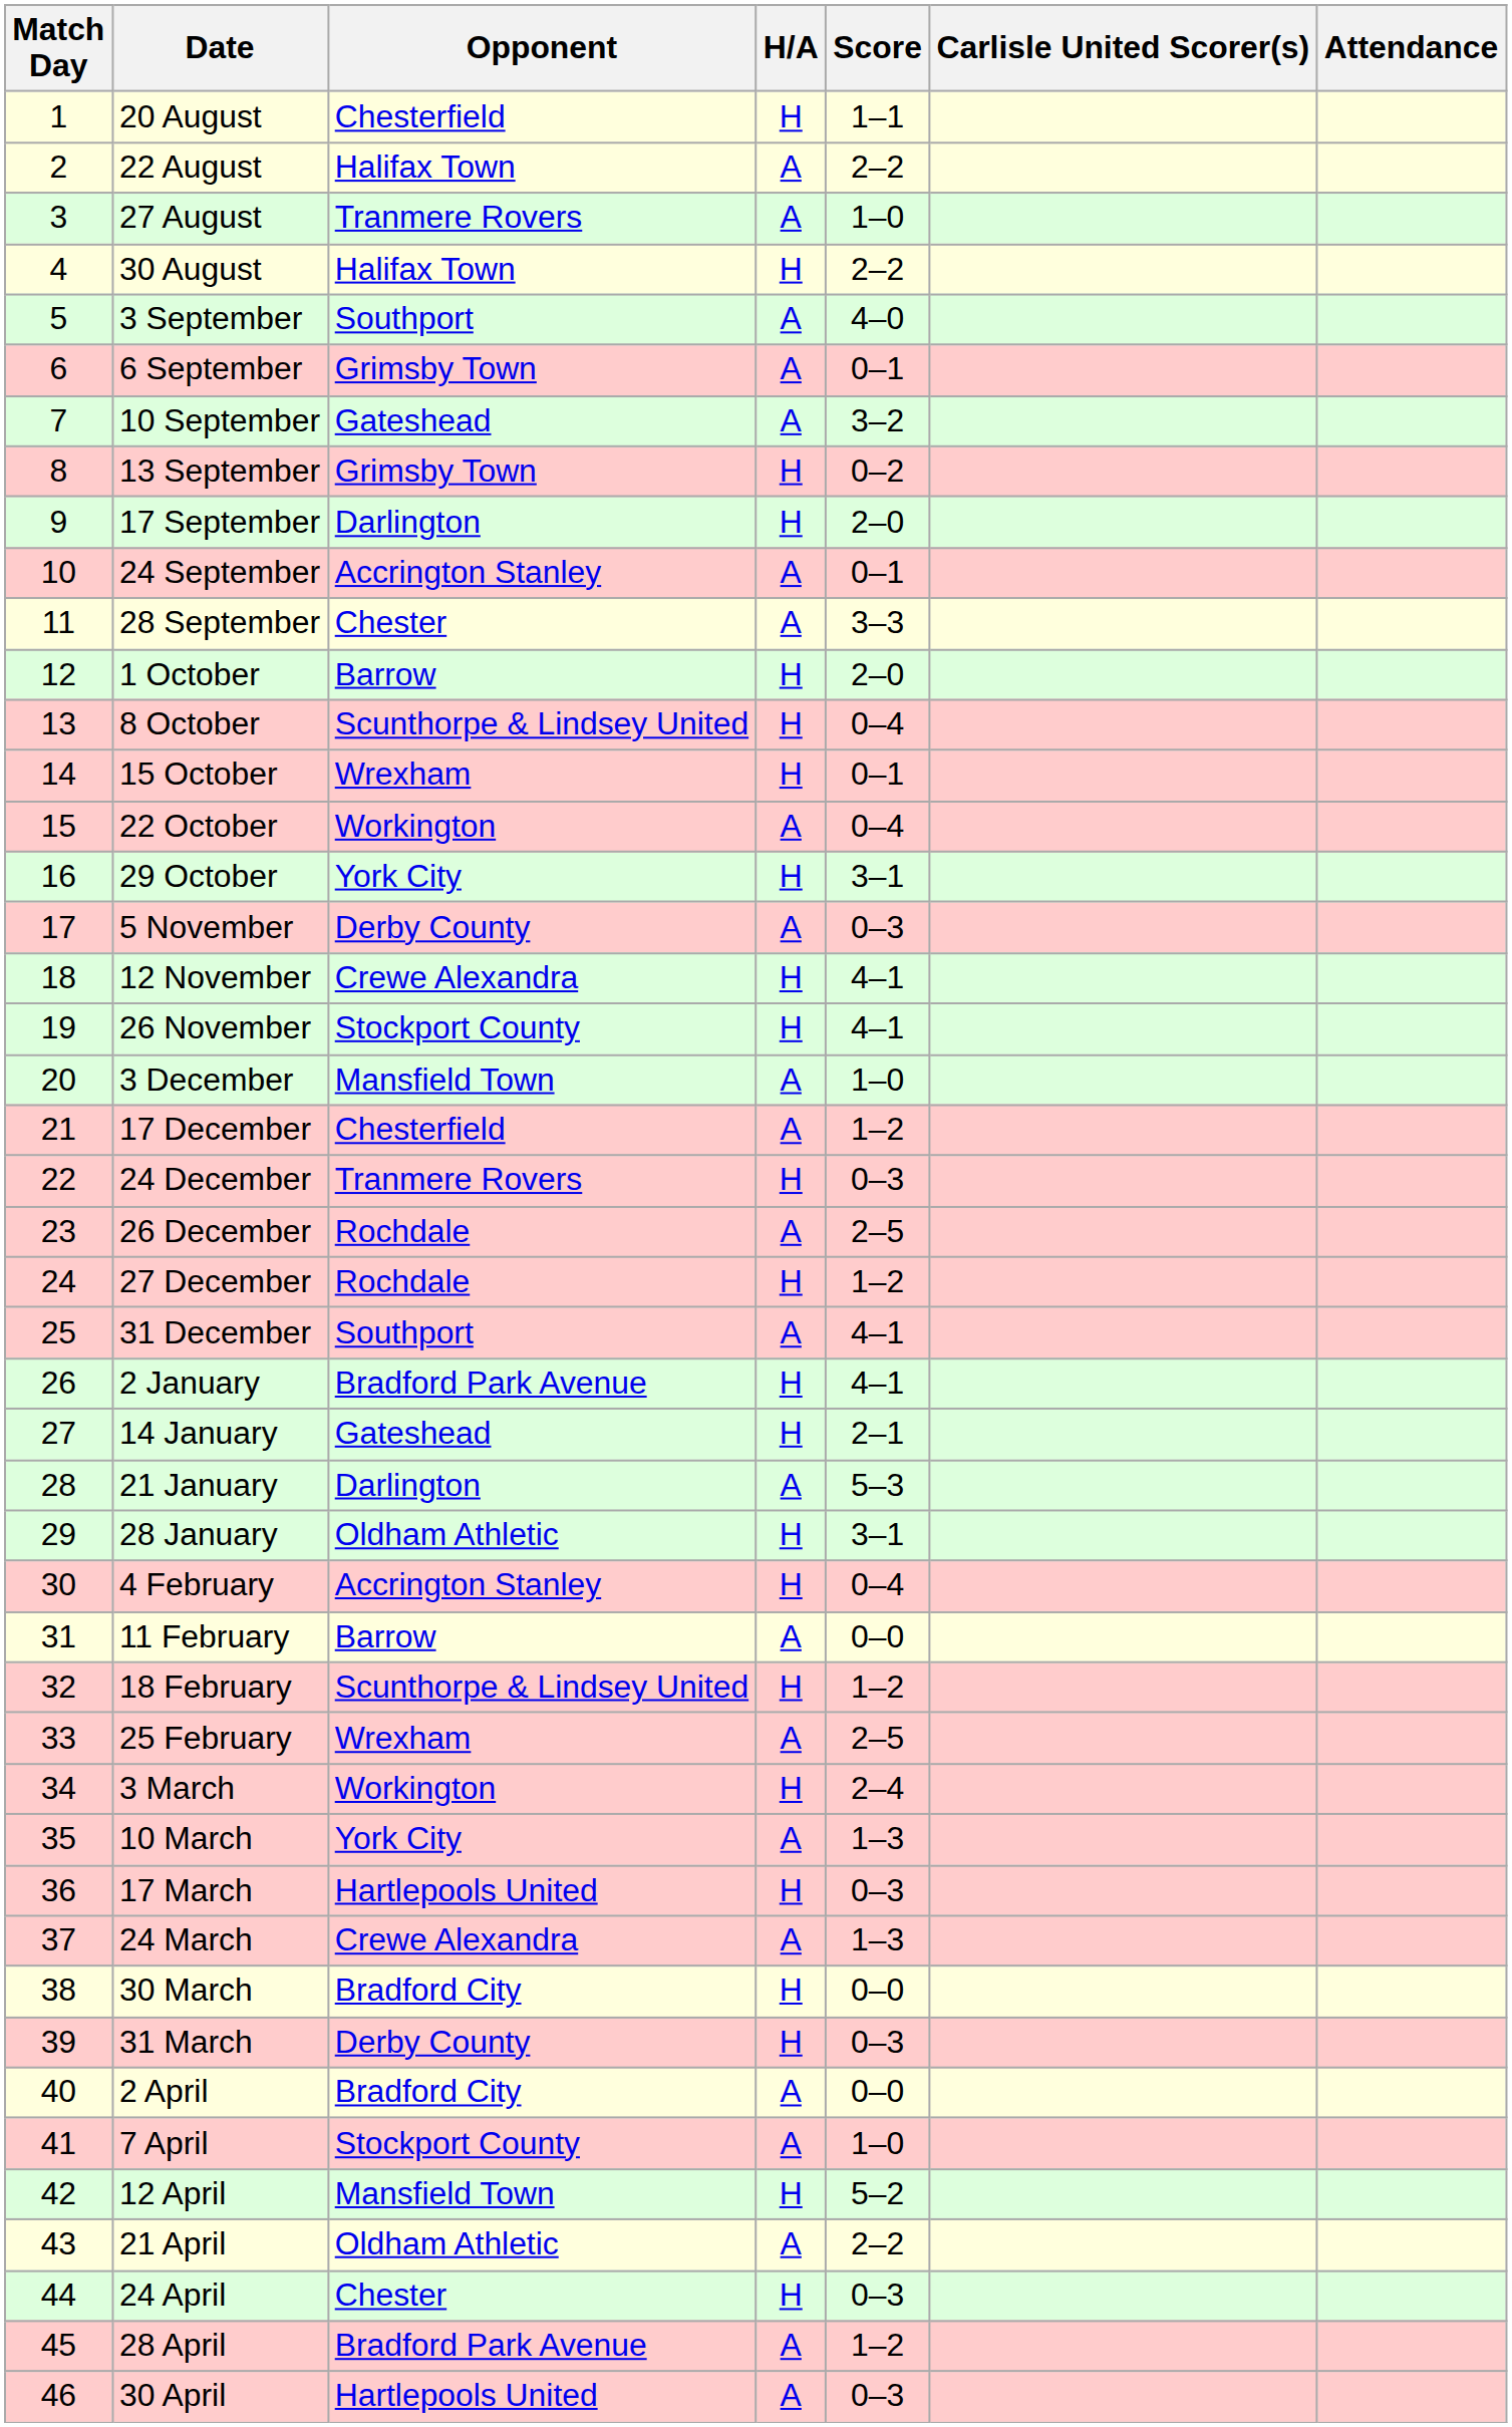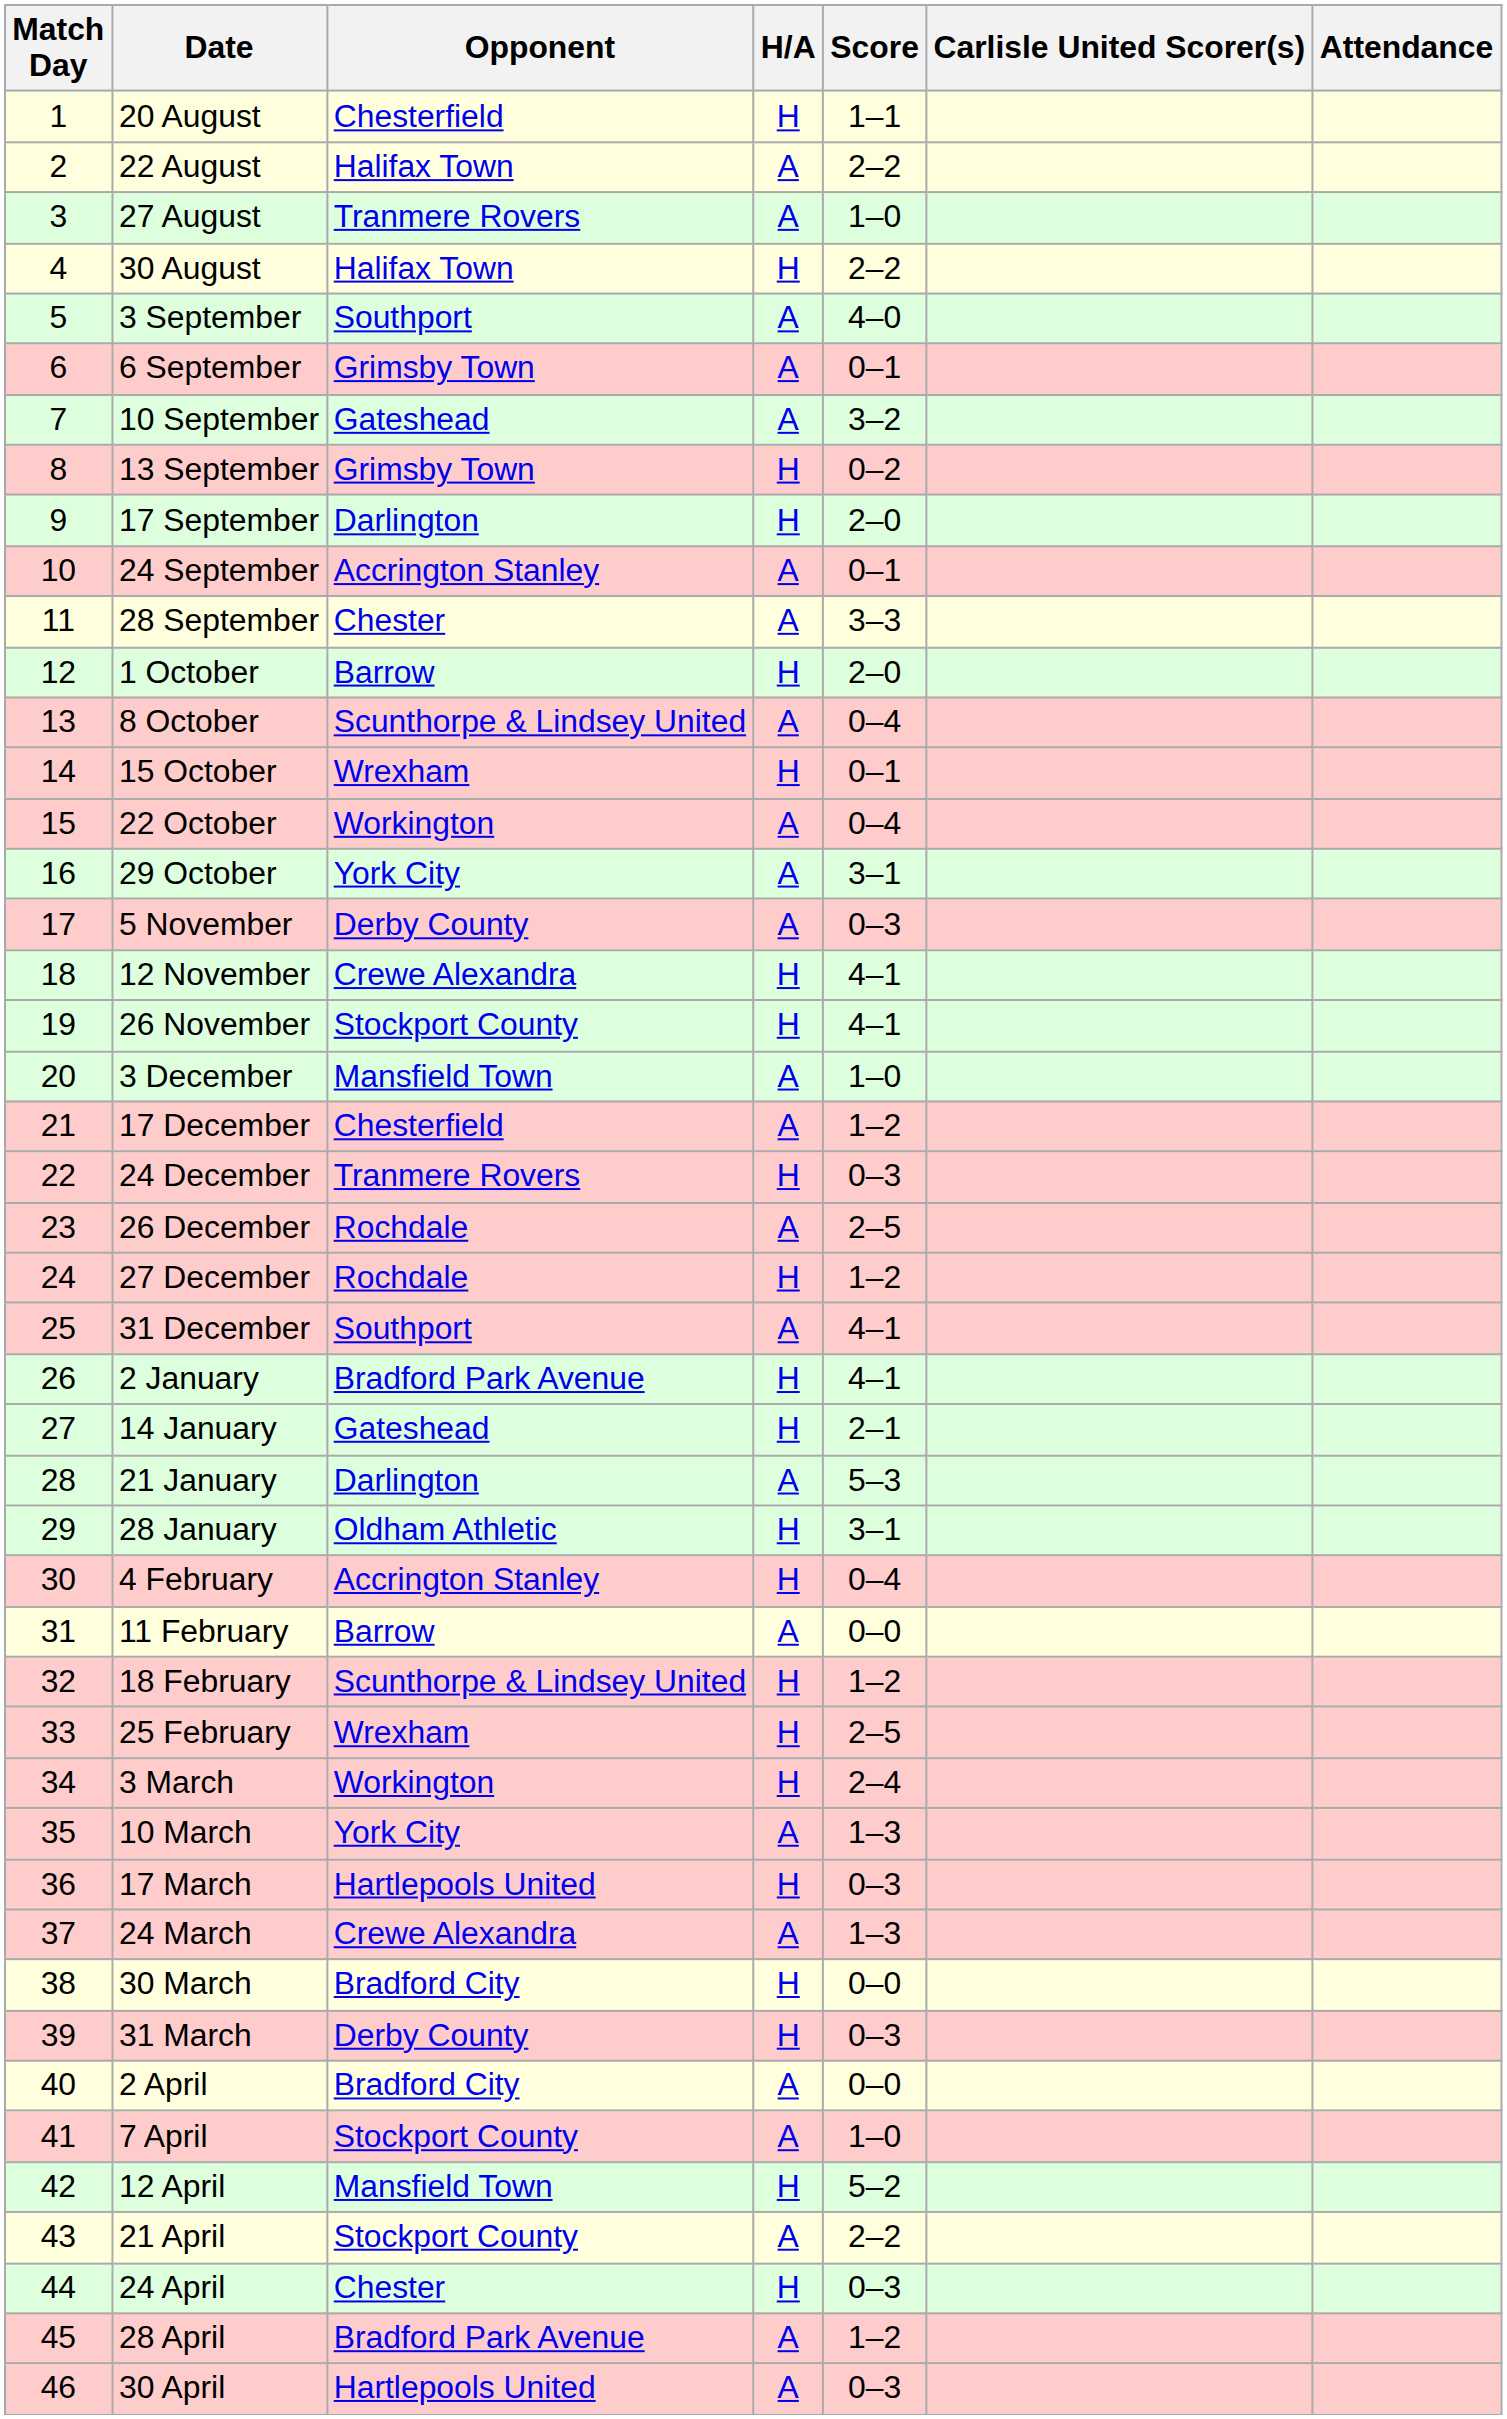8 October | H/A: H -> A
29 October | H/A: H -> A
25 February | H/A: A -> H
21 April | Opponent: Oldham Athletic -> Stockport County
